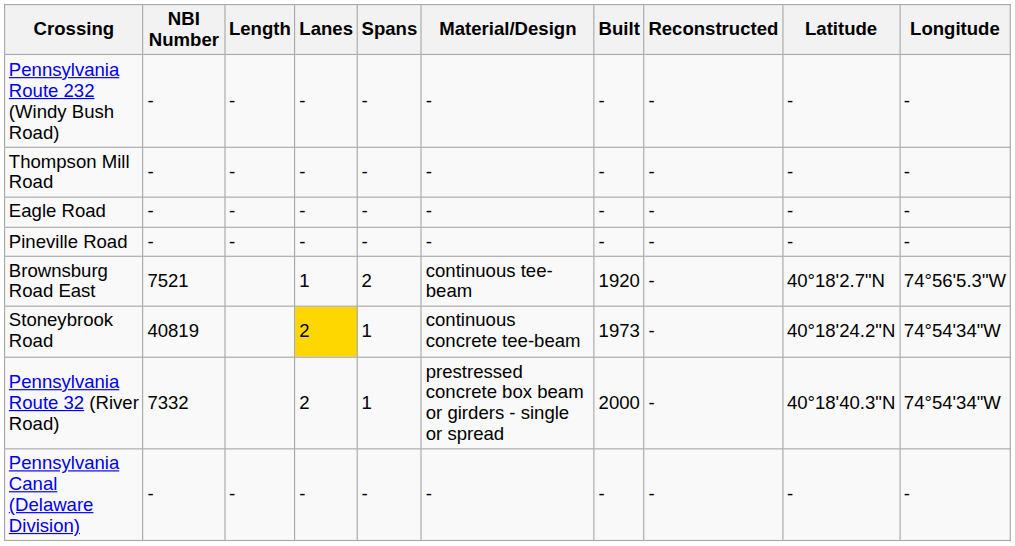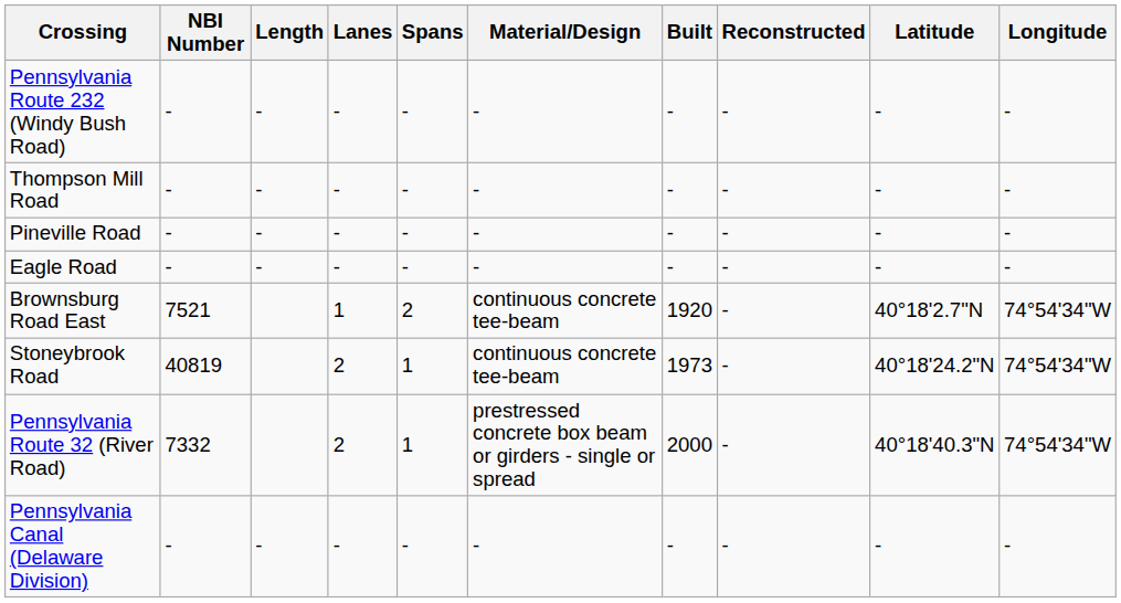rows swapped: Pineville Road <-> Eagle Road
Brownsburg Road East | Material/Design: continuous tee-beam -> continuous concrete tee-beam
Brownsburg Road East | Longitude: 74°56'5.3"W -> 74°54'34"W
Stoneybrook Road | Lanes: gold background -> no background
